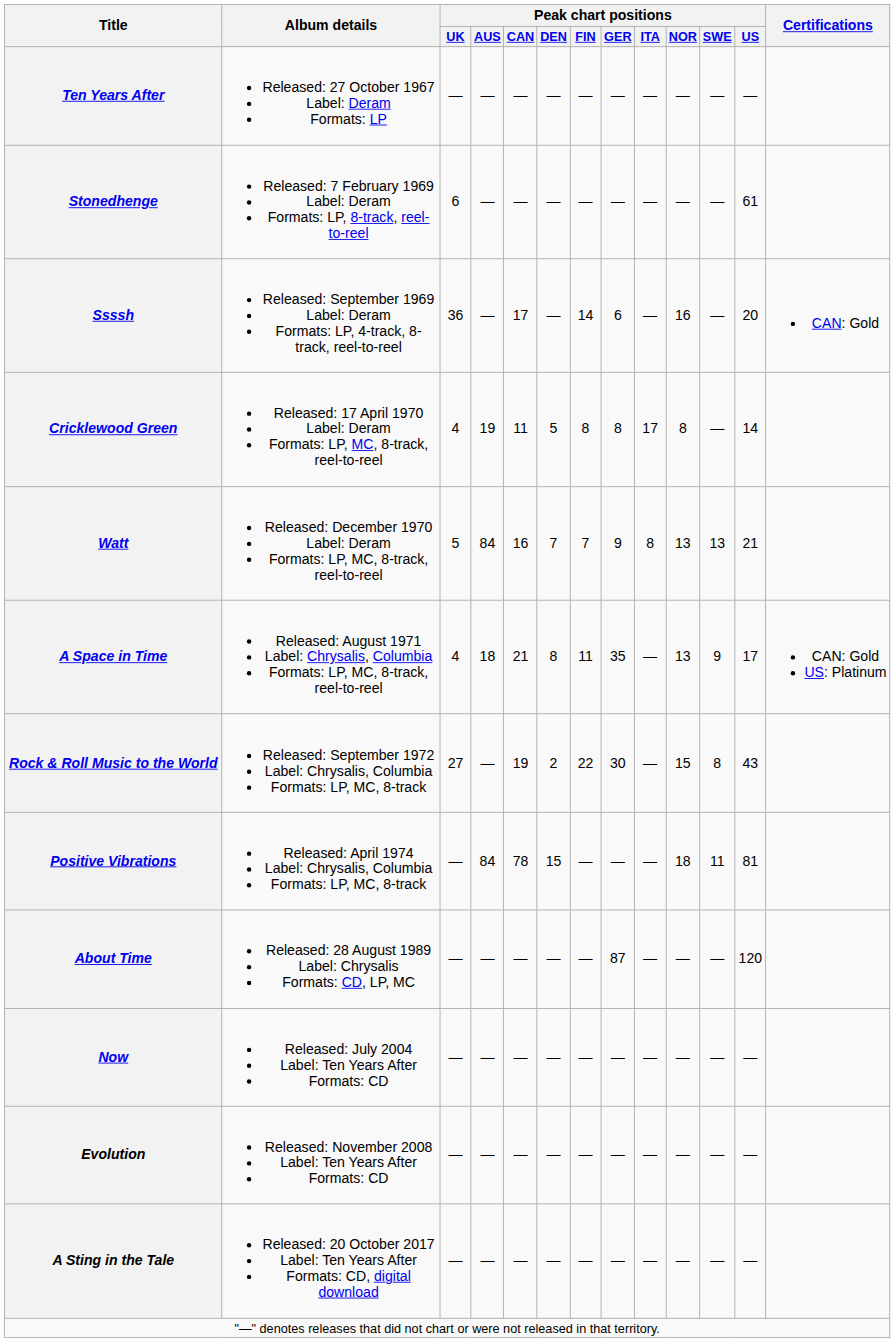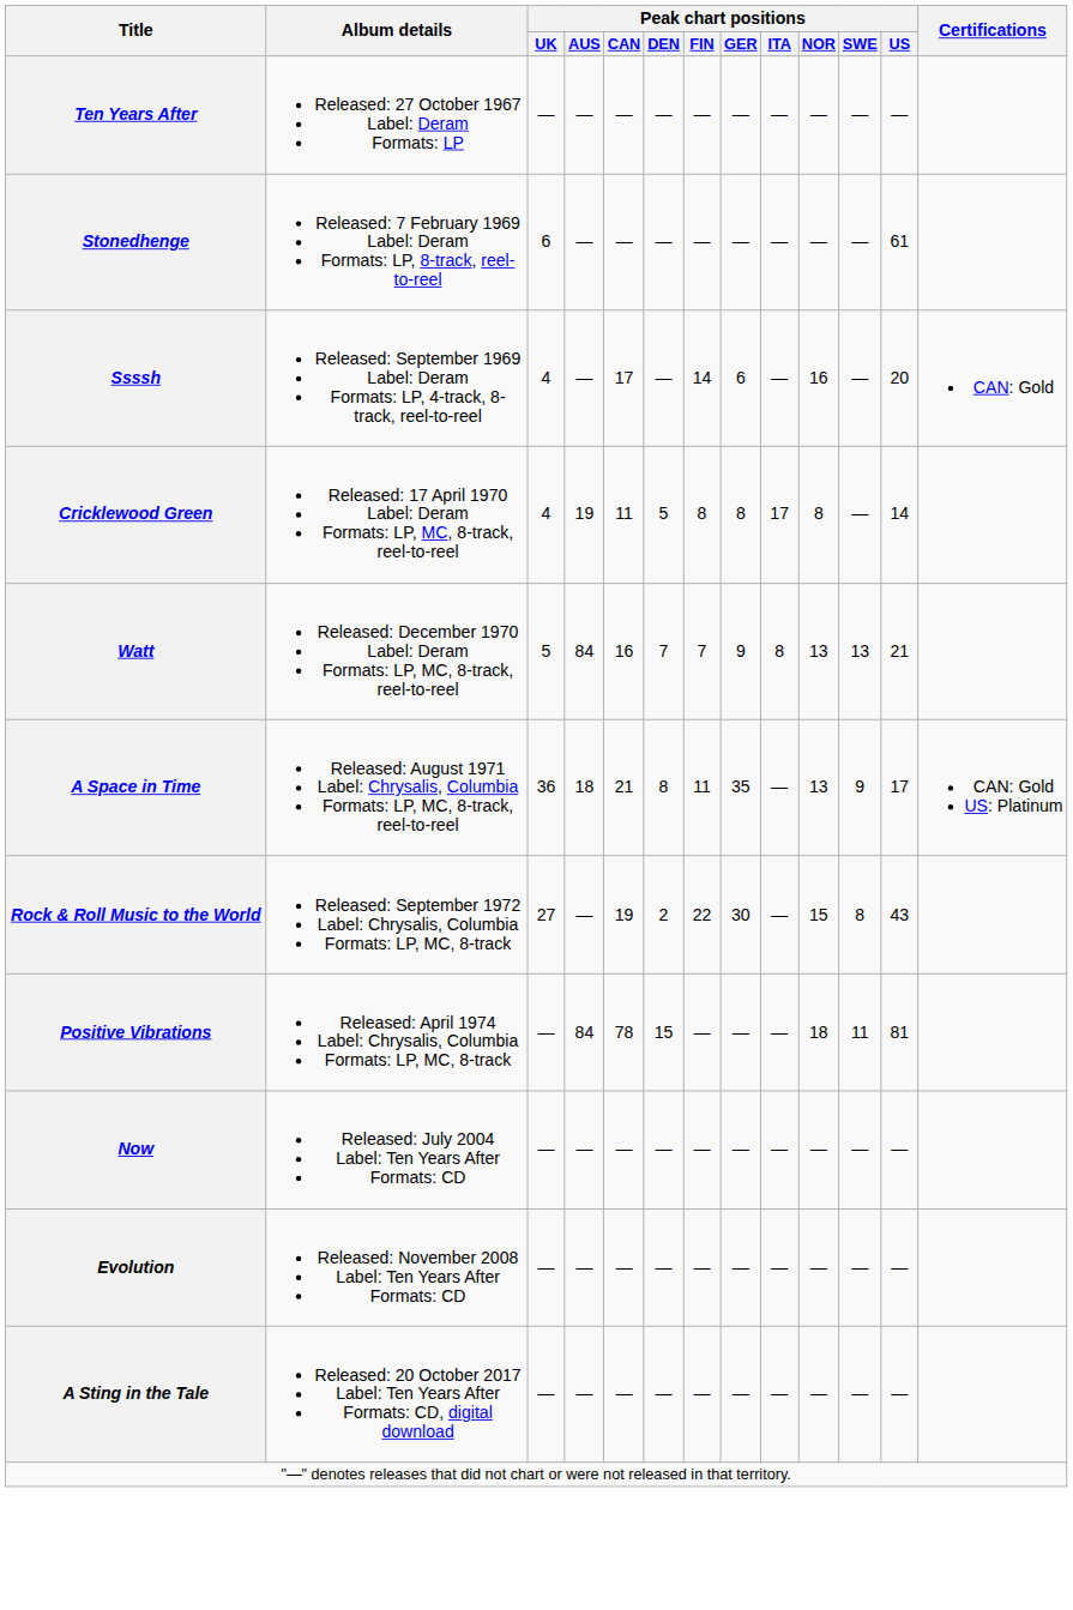Ssssh | Peak chart positions / UK: 36 -> 4
A Space in Time | Peak chart positions / UK: 4 -> 36
- row: About Time | Released: 28 August 1989 Label: Chrysalis Formats: CD, LP, MC | — | — | — | — | — | 87 | — | — | — | 120
